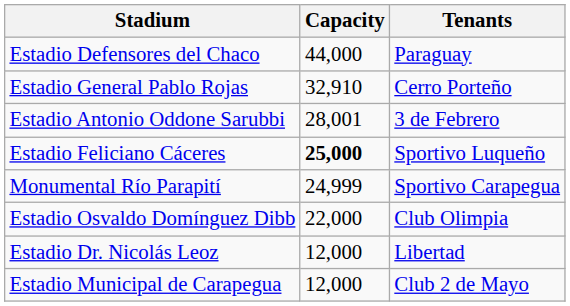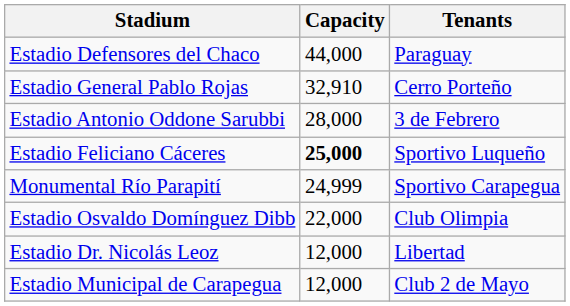Estadio Antonio Oddone Sarubbi | Capacity: 28,001 -> 28,000
